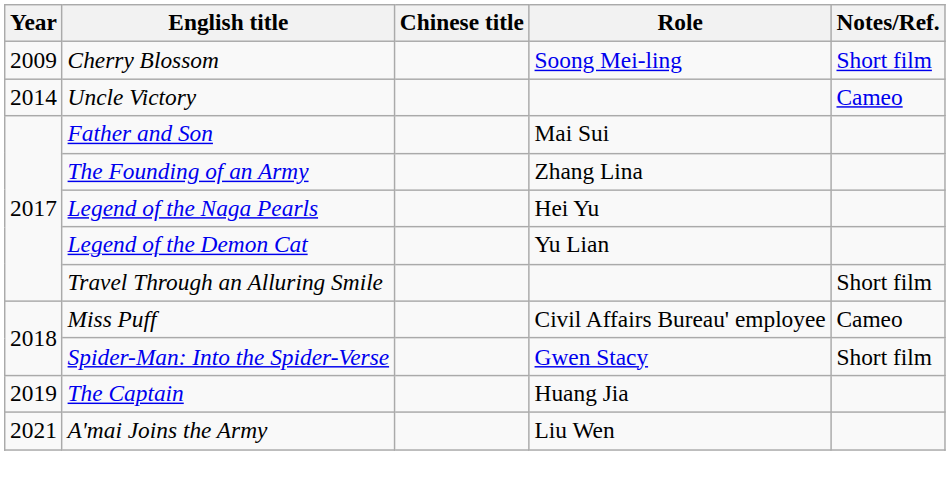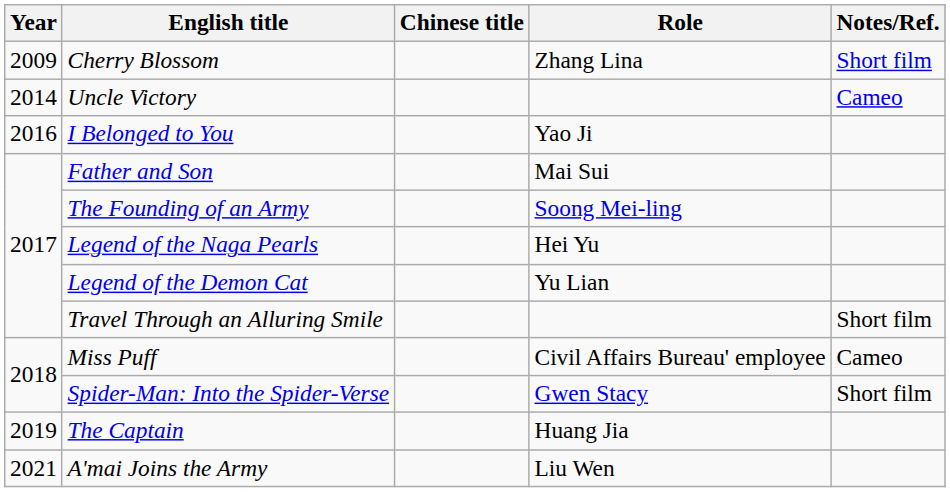Cherry Blossom | Role: Soong Mei-ling -> Zhang Lina
+ row: 2016 | I Belonged to You | Yao Ji
The Founding of an Army | Role: Zhang Lina -> Soong Mei-ling
